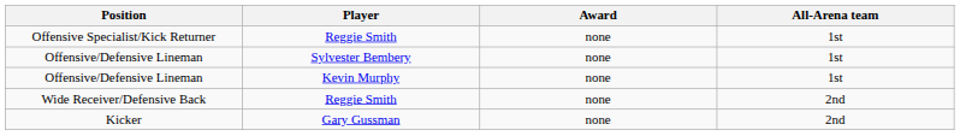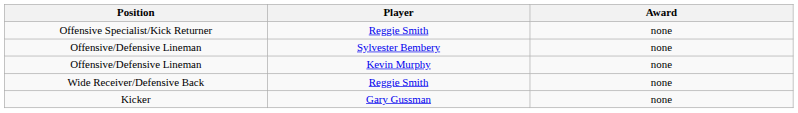- column: All-Arena team | 1st | 1st | 1st | 2nd | 2nd
